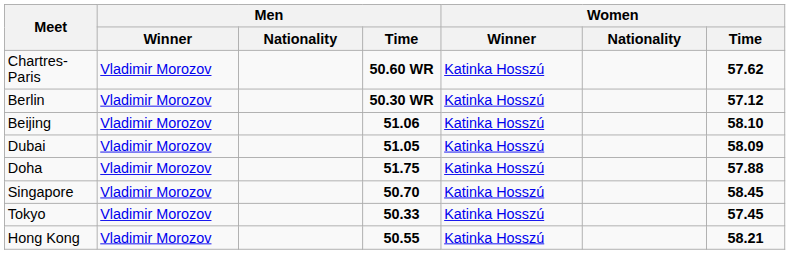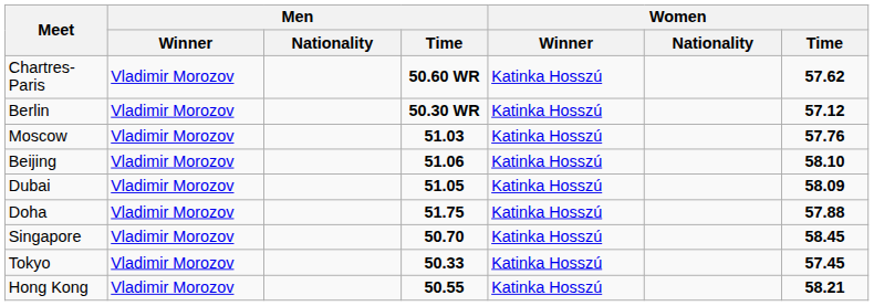+ row: Moscow | Vladimir Morozov | 51.03 | Katinka Hosszú | 57.76
